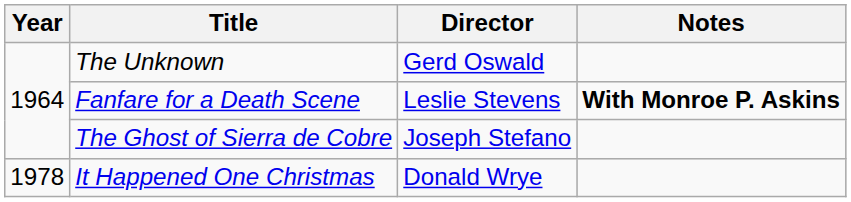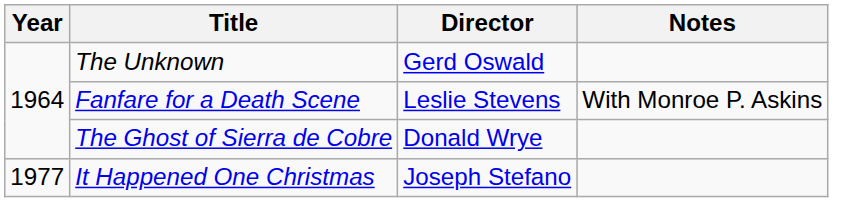Fanfare for a Death Scene | Notes: bold -> normal
The Ghost of Sierra de Cobre | Director: Joseph Stefano -> Donald Wrye
It Happened One Christmas | Year: 1978 -> 1977
It Happened One Christmas | Director: Donald Wrye -> Joseph Stefano
